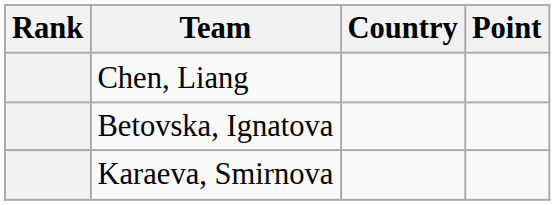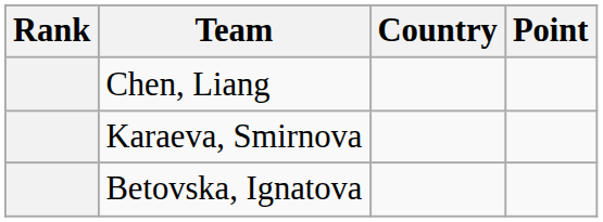rows swapped: Betovska, Ignatova <-> Karaeva, Smirnova
